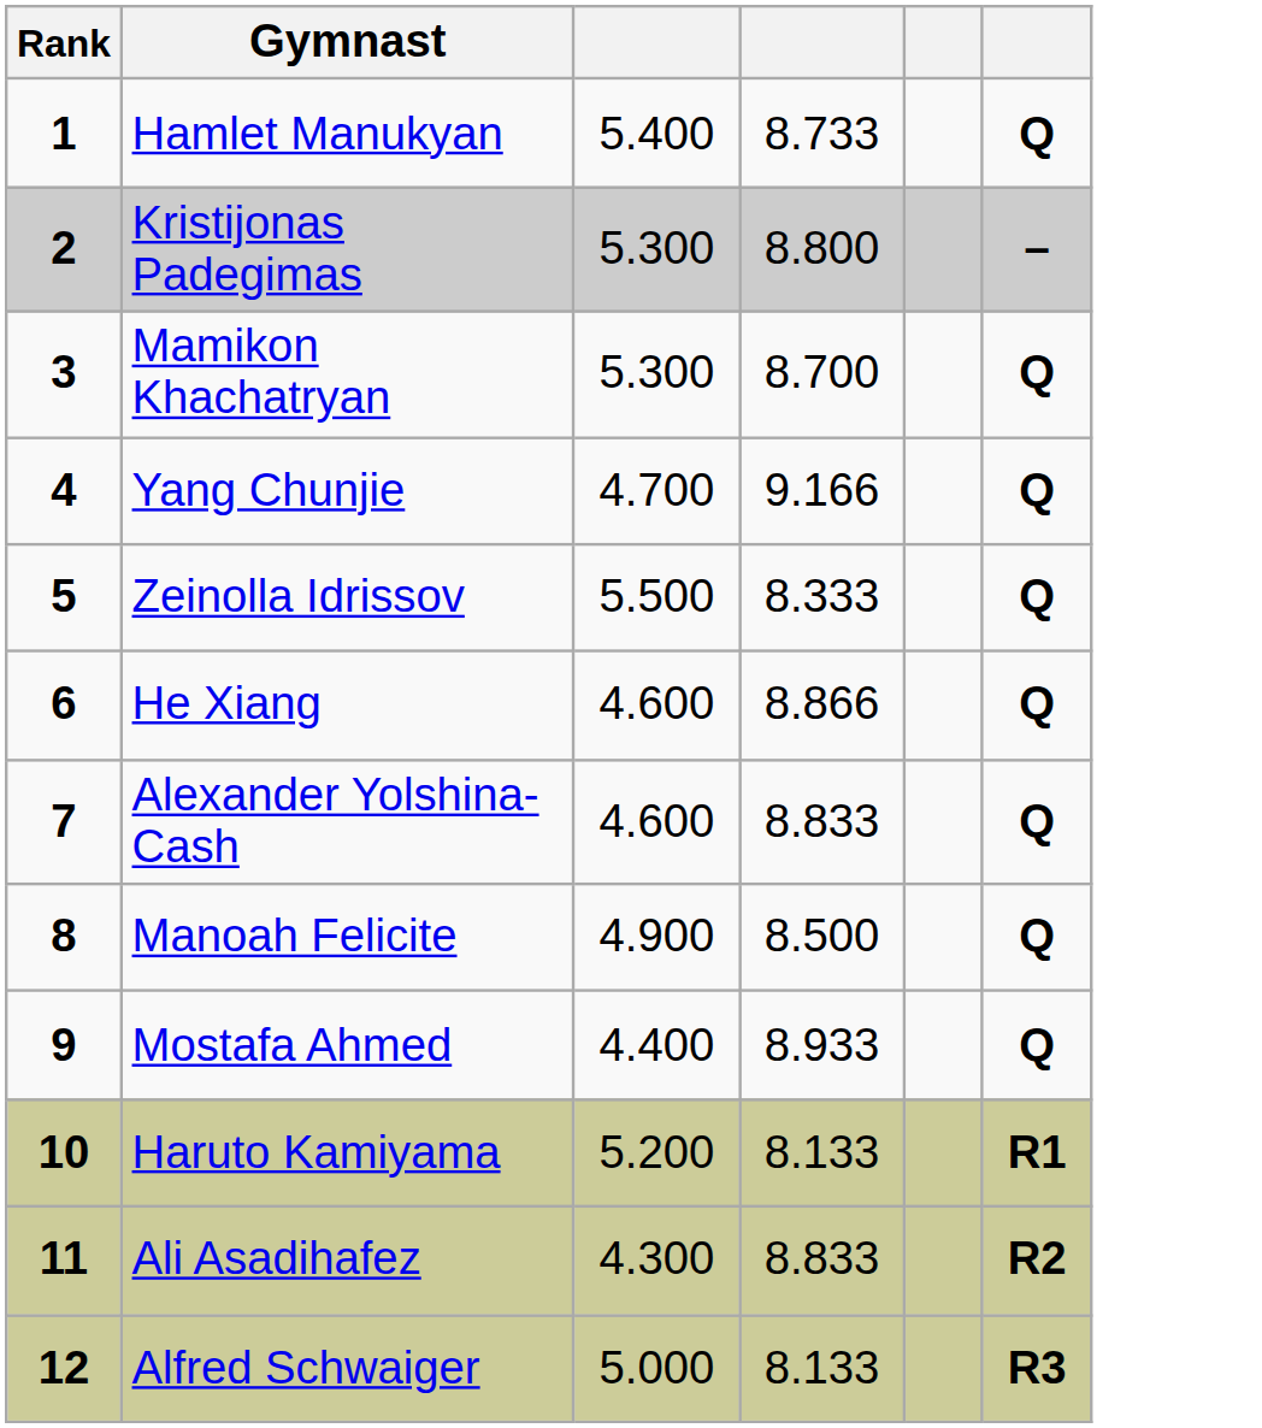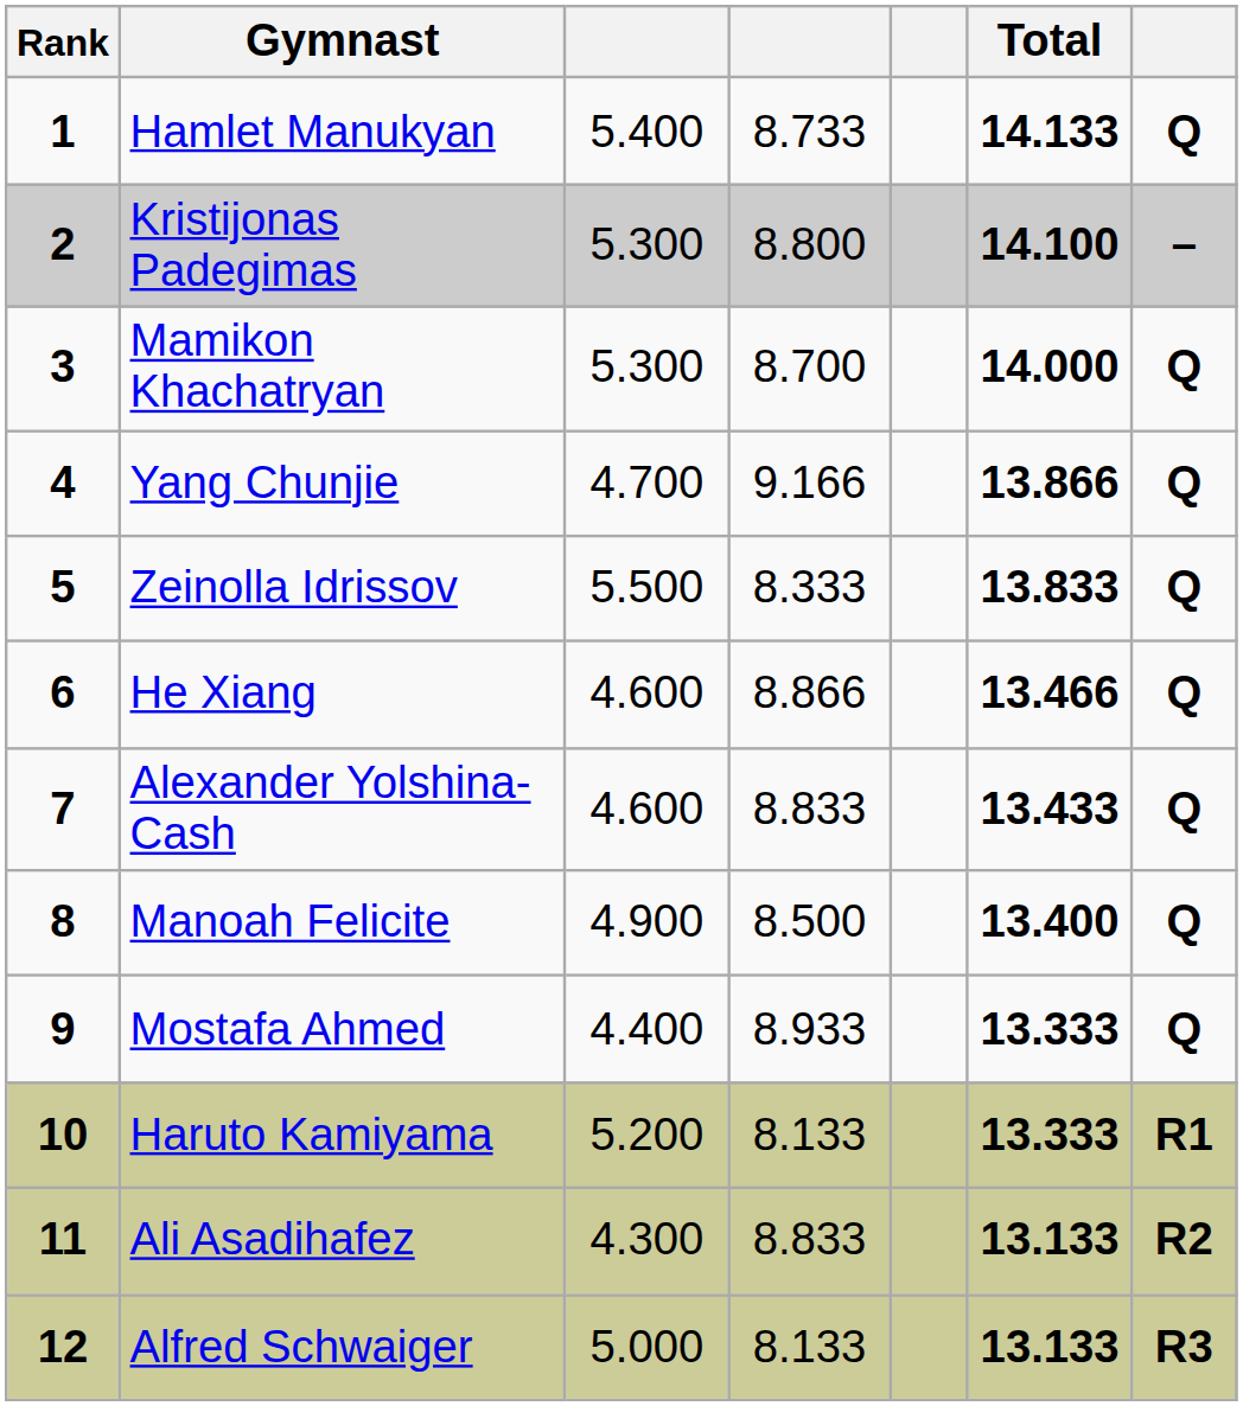+ column: Total | 14.133 | 14.100 | 14.000 | 13.866 | 13.833 | 13.466 | 13.433 | 13.400 | 13.333 | 13.333 | 13.133 | 13.133
